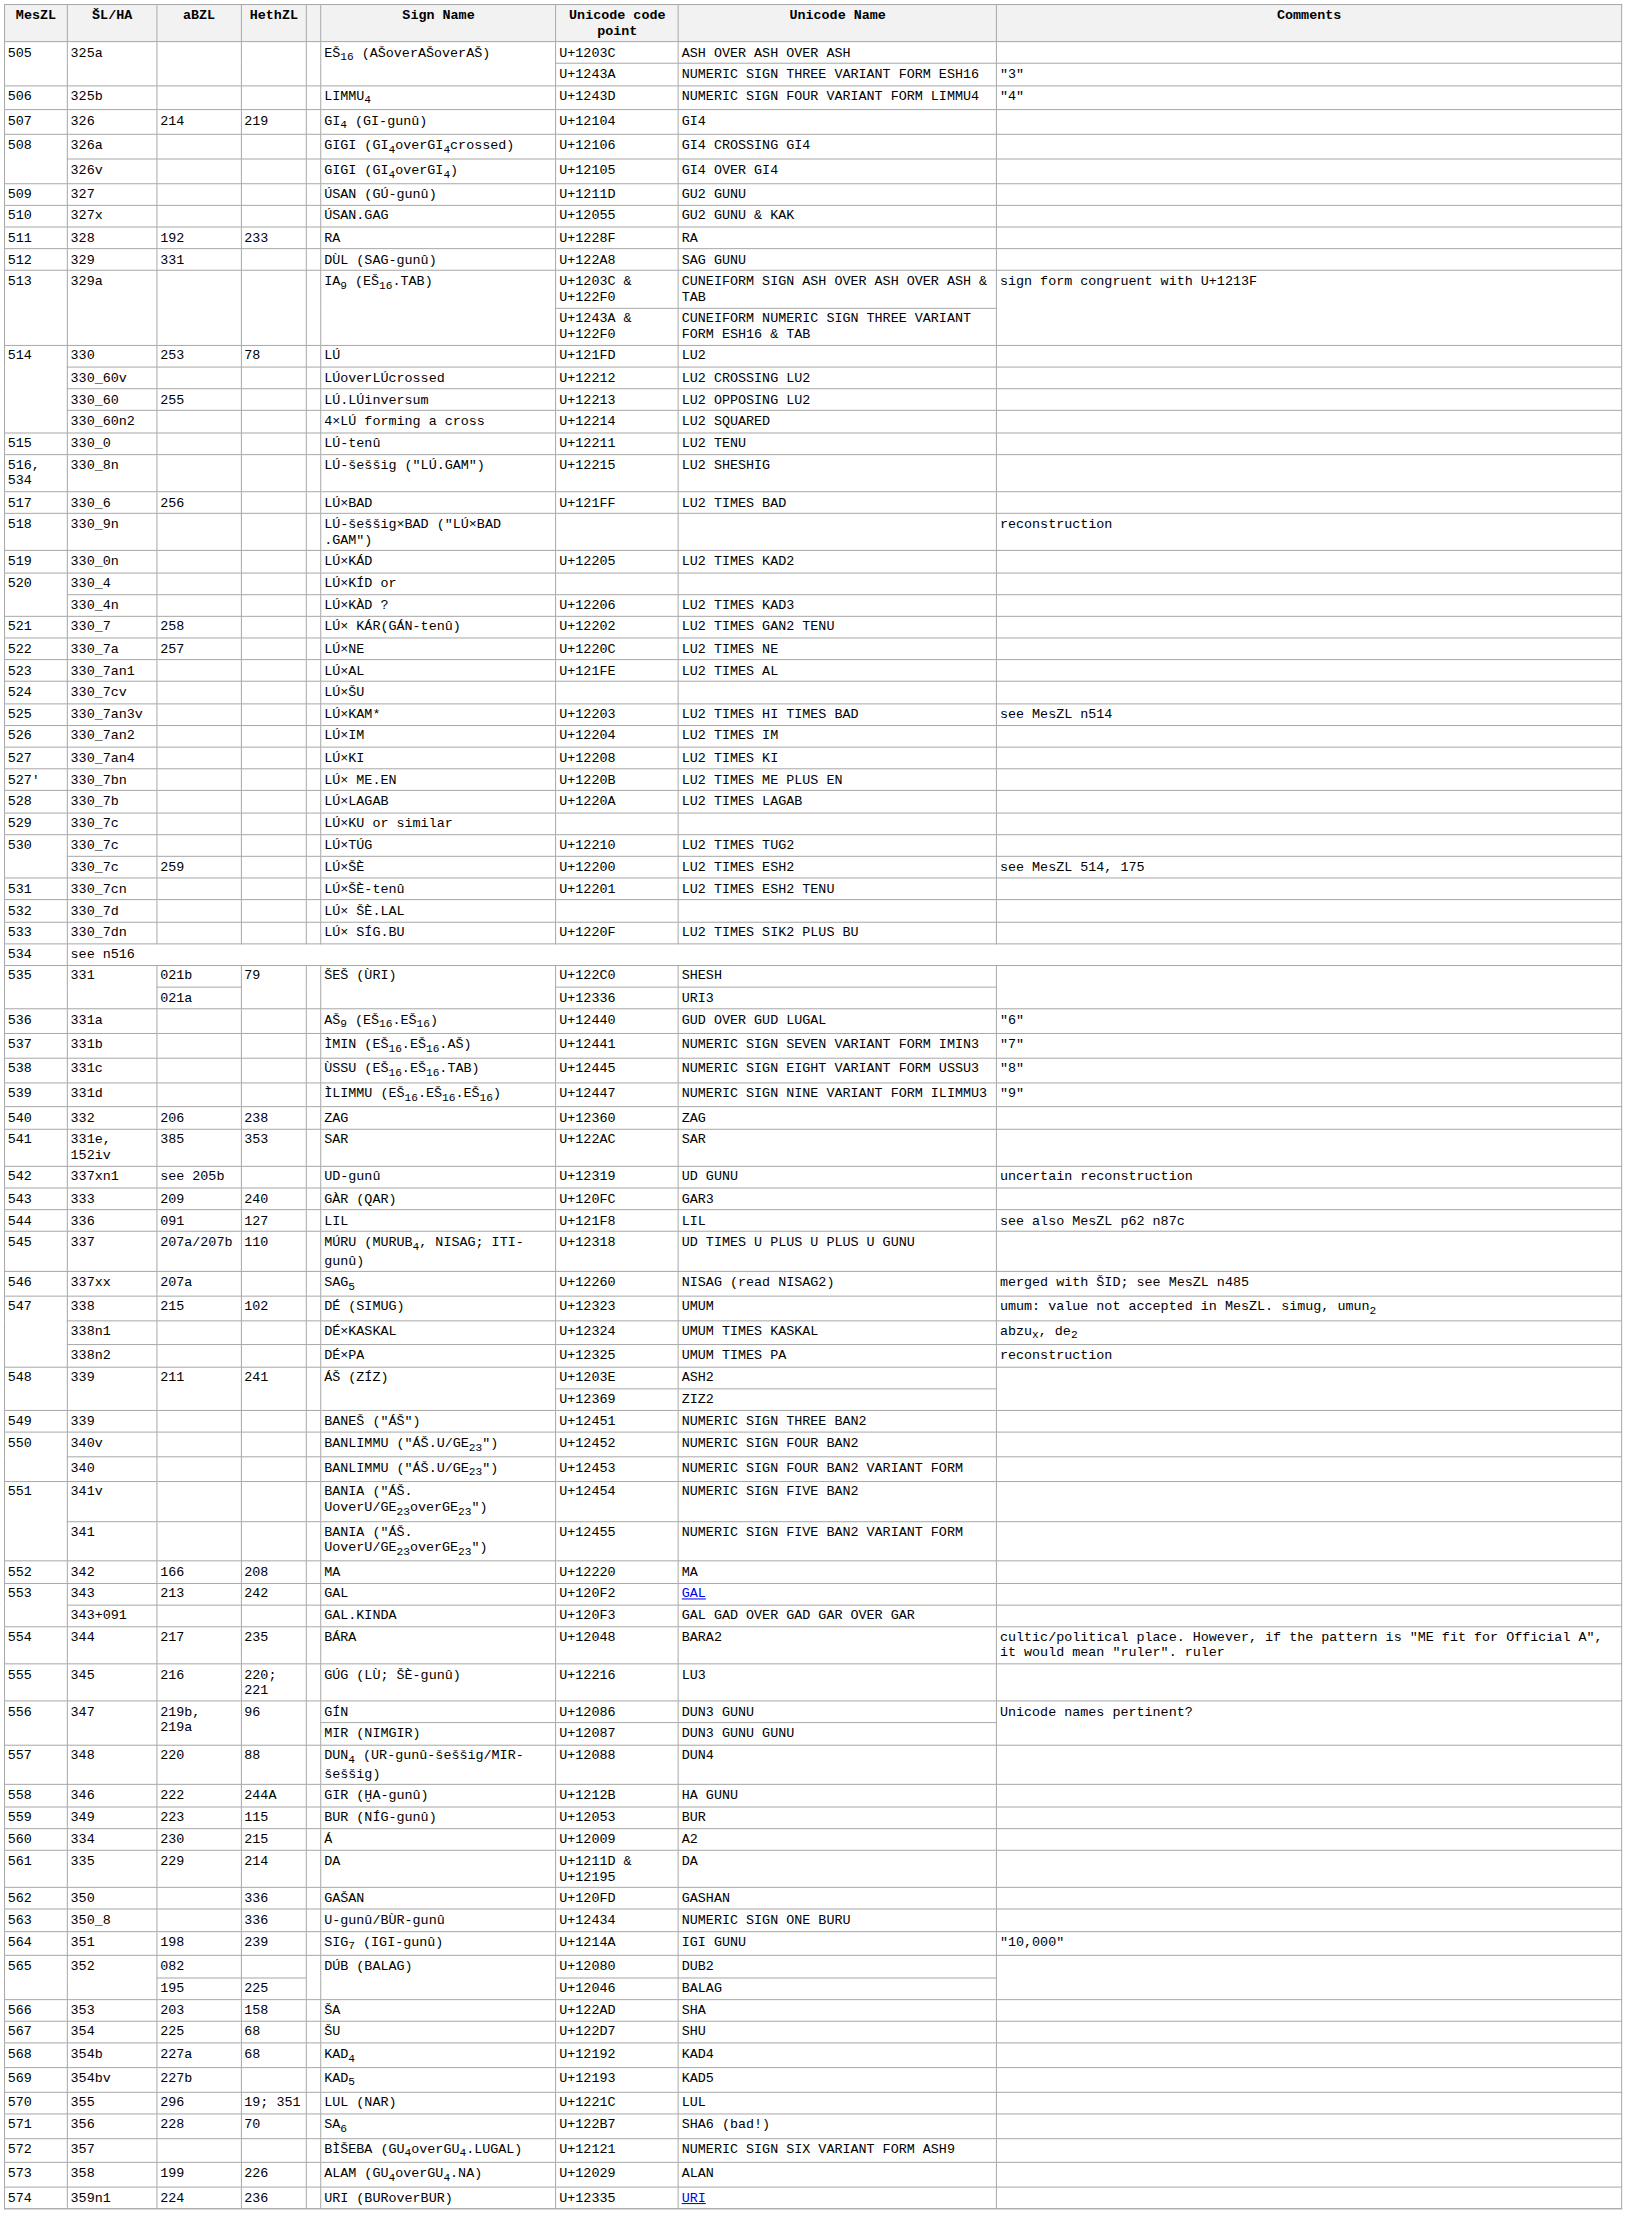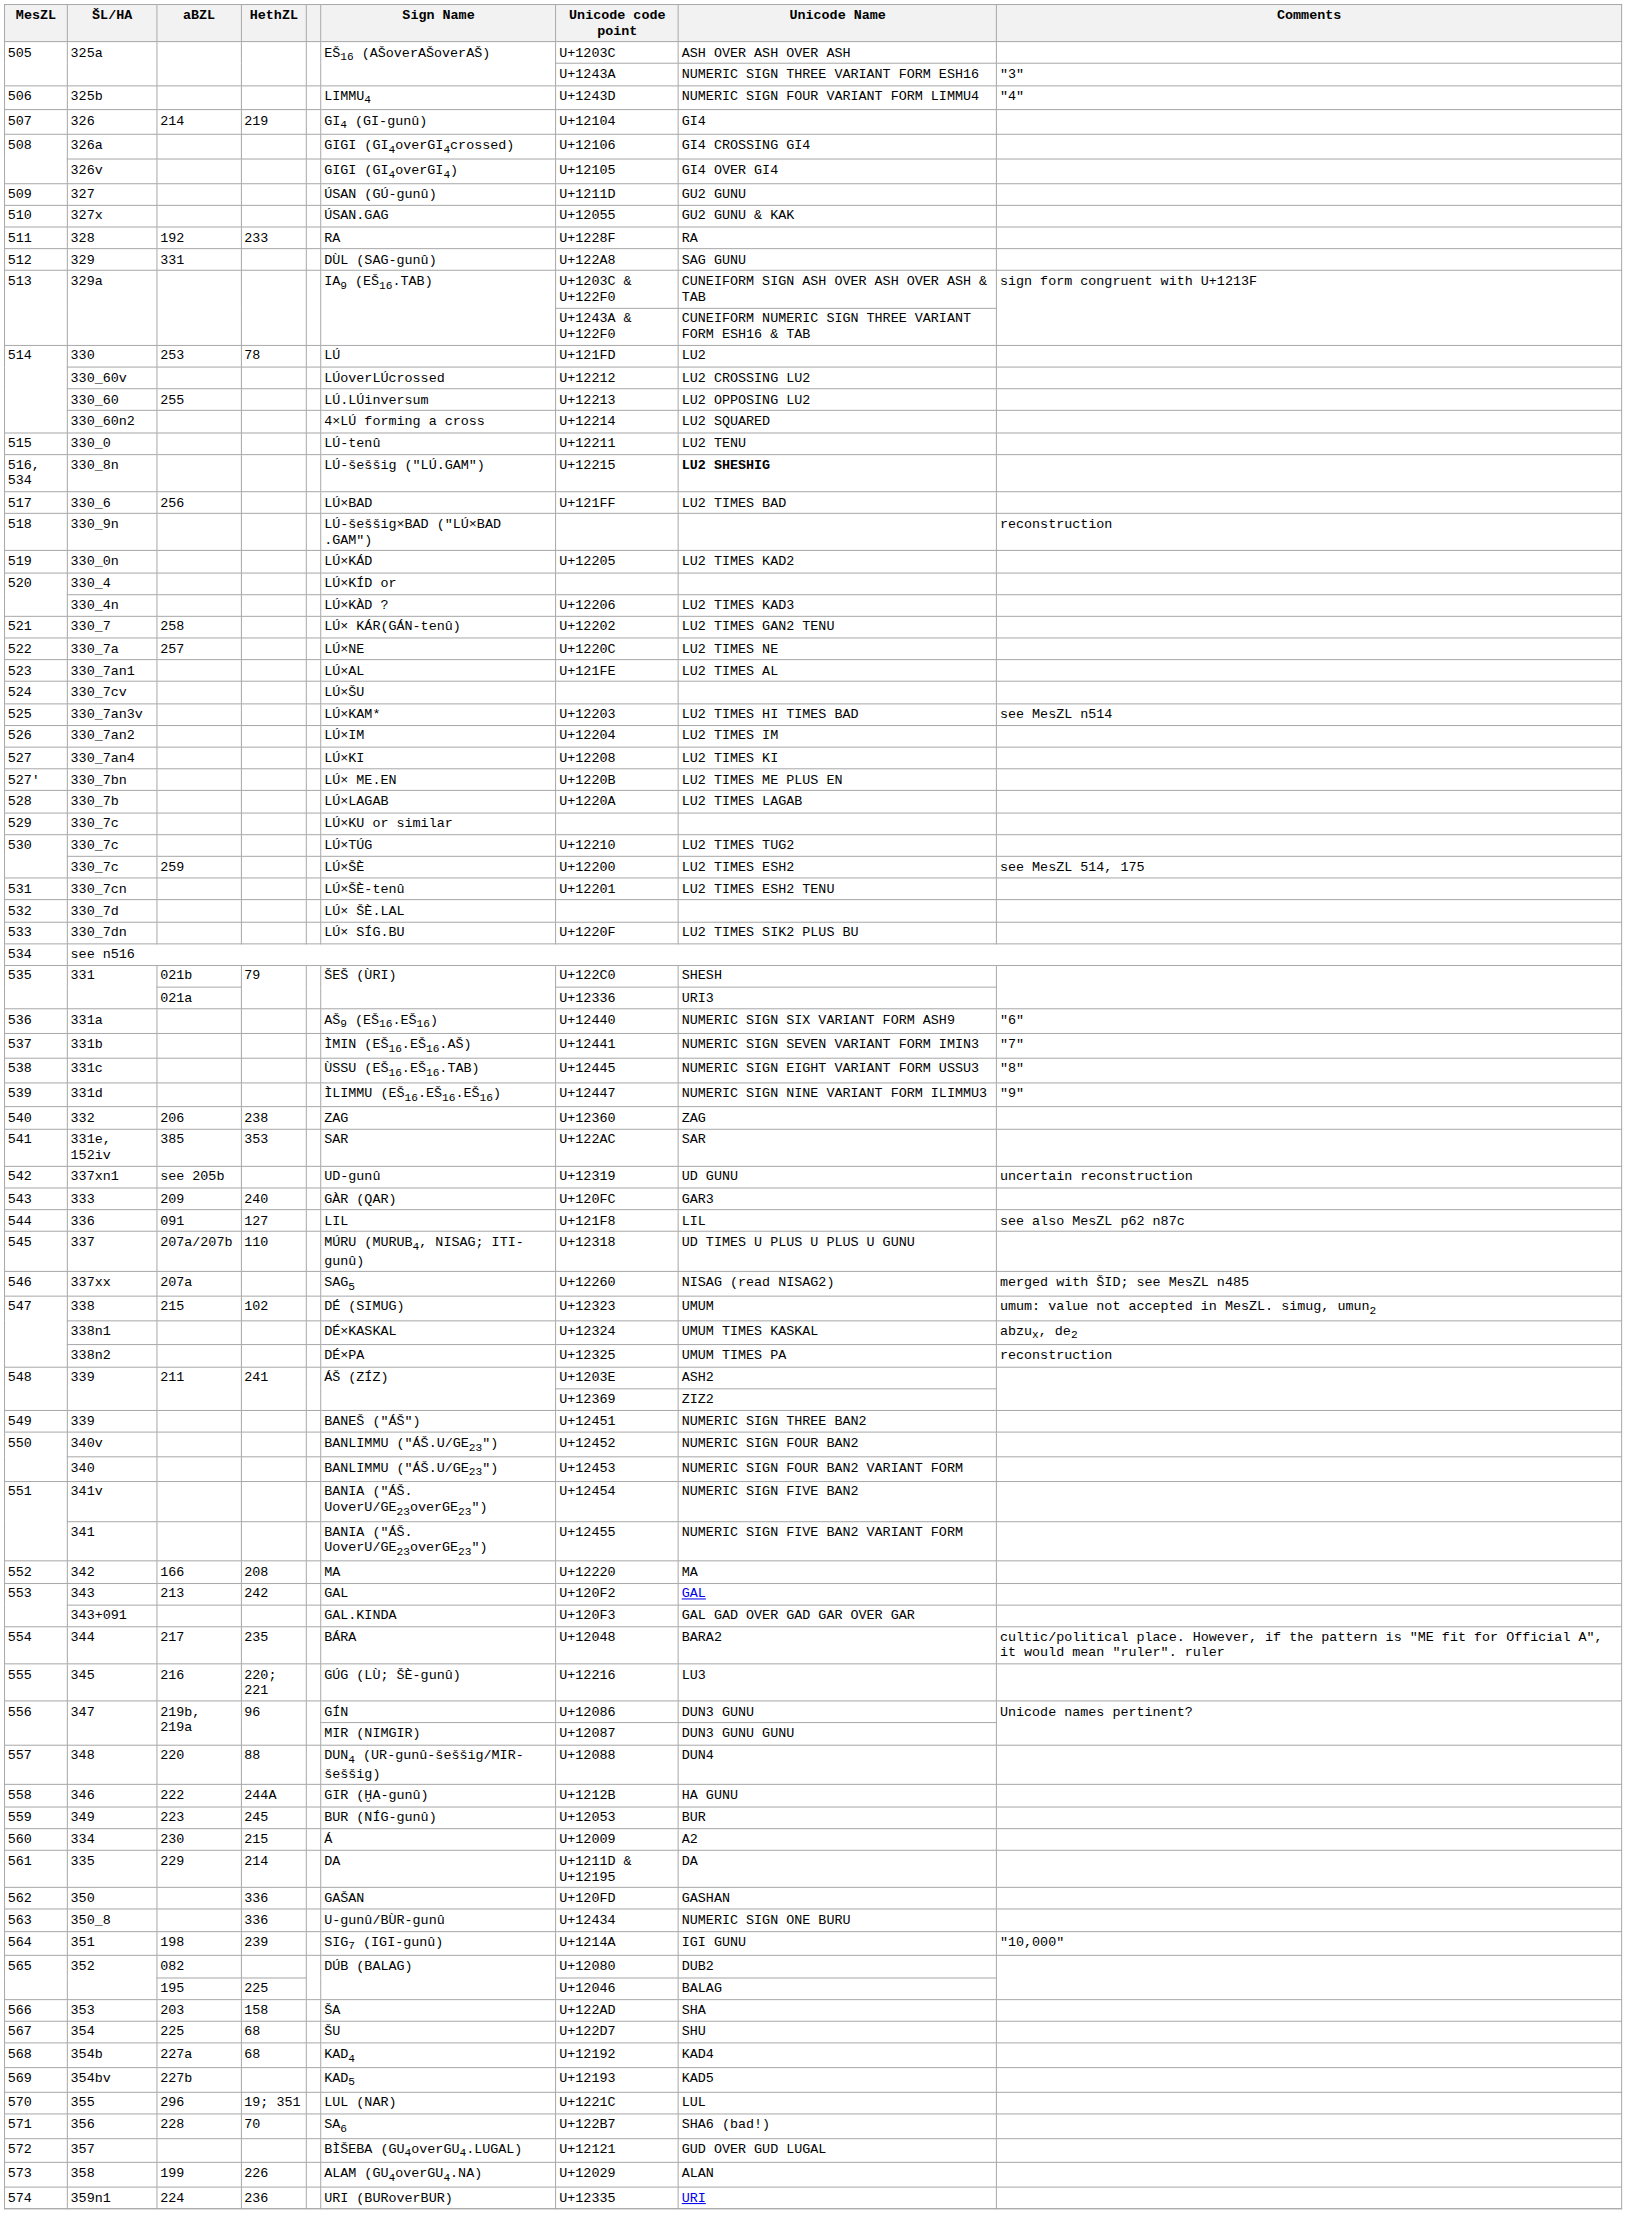330_8n | Unicode Name: normal -> bold
331a | Unicode Name: GUD OVER GUD LUGAL -> NUMERIC SIGN SIX VARIANT FORM ASH9
349 | HethZL: 115 -> 245
357 | Unicode Name: NUMERIC SIGN SIX VARIANT FORM ASH9 -> GUD OVER GUD LUGAL
